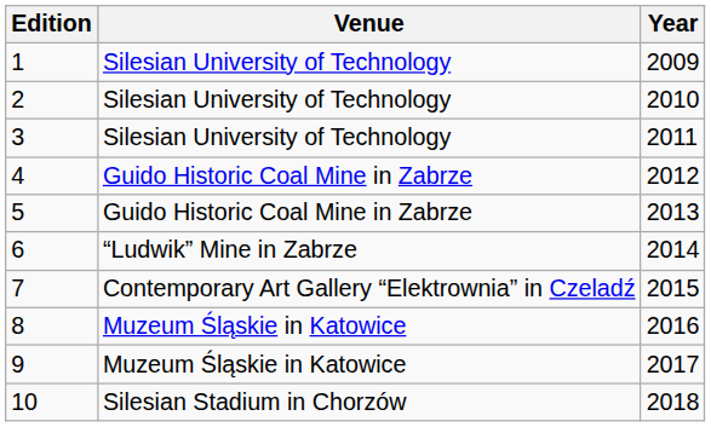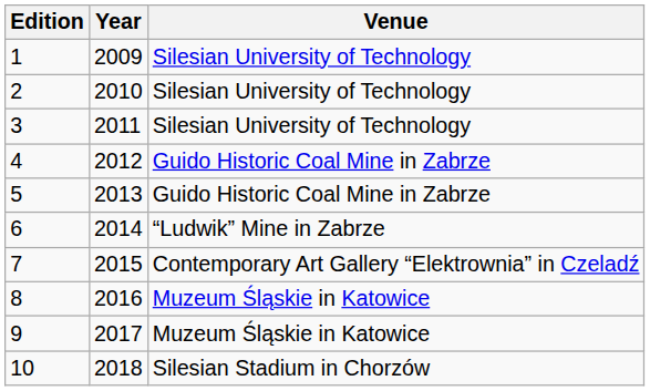columns swapped: Year <-> Venue
